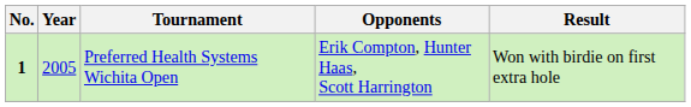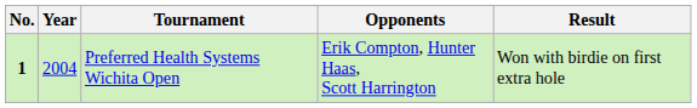Preferred Health Systems Wichita Open | Year: 2005 -> 2004
